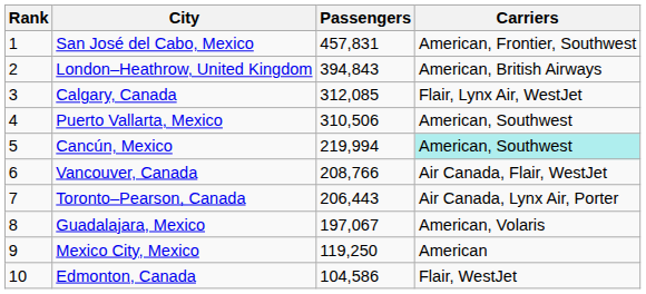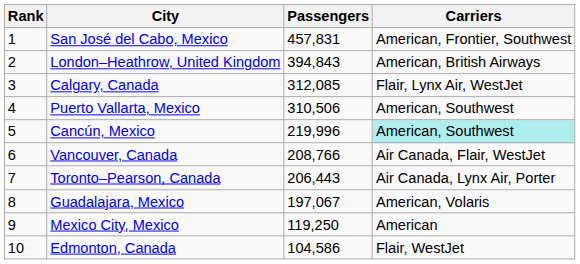Cancún, Mexico | Passengers: 219,994 -> 219,996
